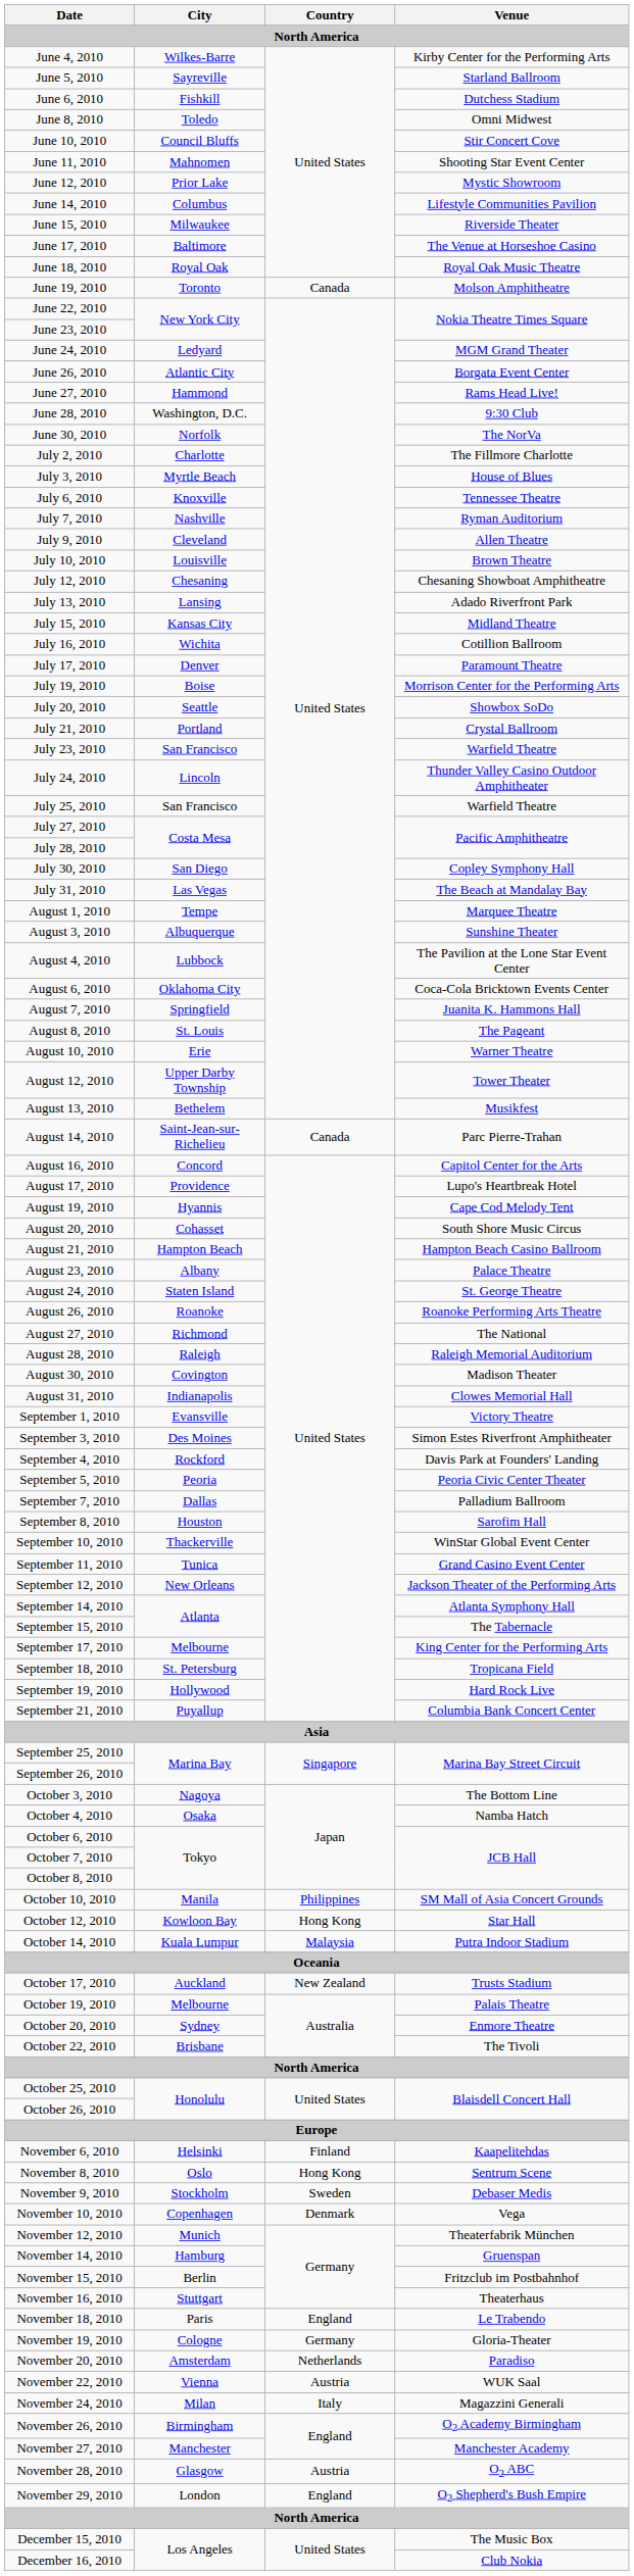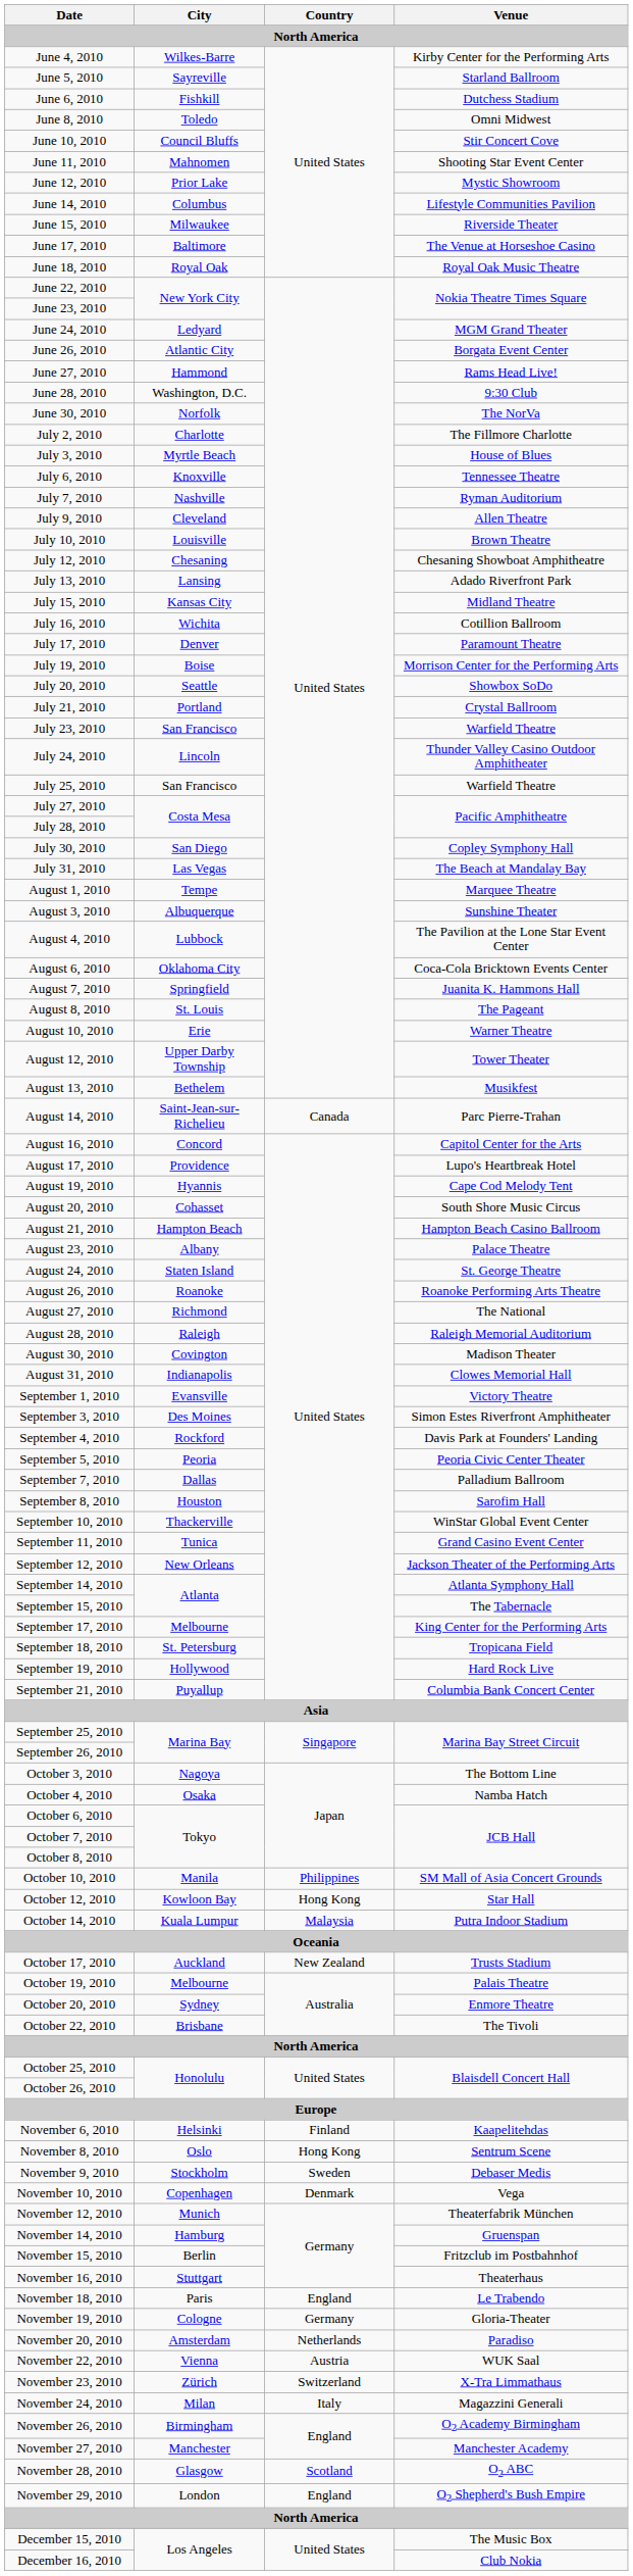- row: June 19, 2010 | Toronto | Canada | Molson Amphitheatre
+ row: November 23, 2010 | Zürich | Switzerland | X-Tra Limmathaus
November 28, 2010 | Country: Austria -> Scotland
